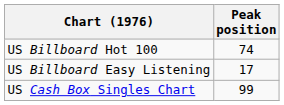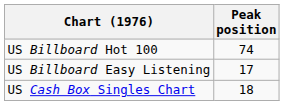US Cash Box Singles Chart | Peak position: 99 -> 18
